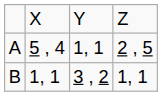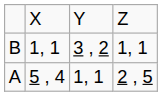rows swapped: A <-> B
